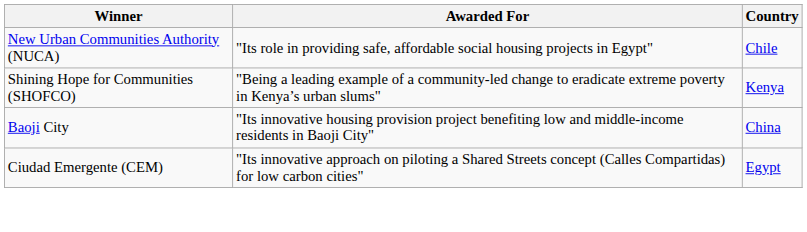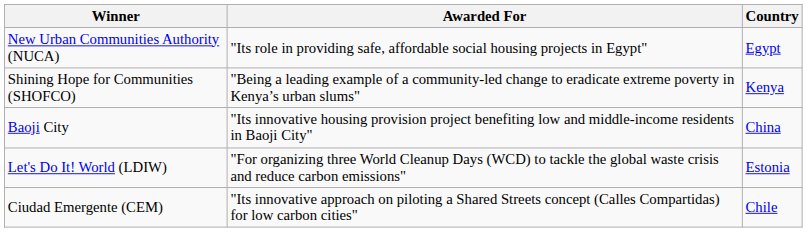New Urban Communities Authority (NUCA) | Country: Chile -> Egypt
+ row: Let's Do It! World (LDIW) | "For organizing three World Cleanup Days (WCD) to tackle the global waste crisis and reduce carbon emissions" | Estonia
Ciudad Emergente (CEM) | Country: Egypt -> Chile
